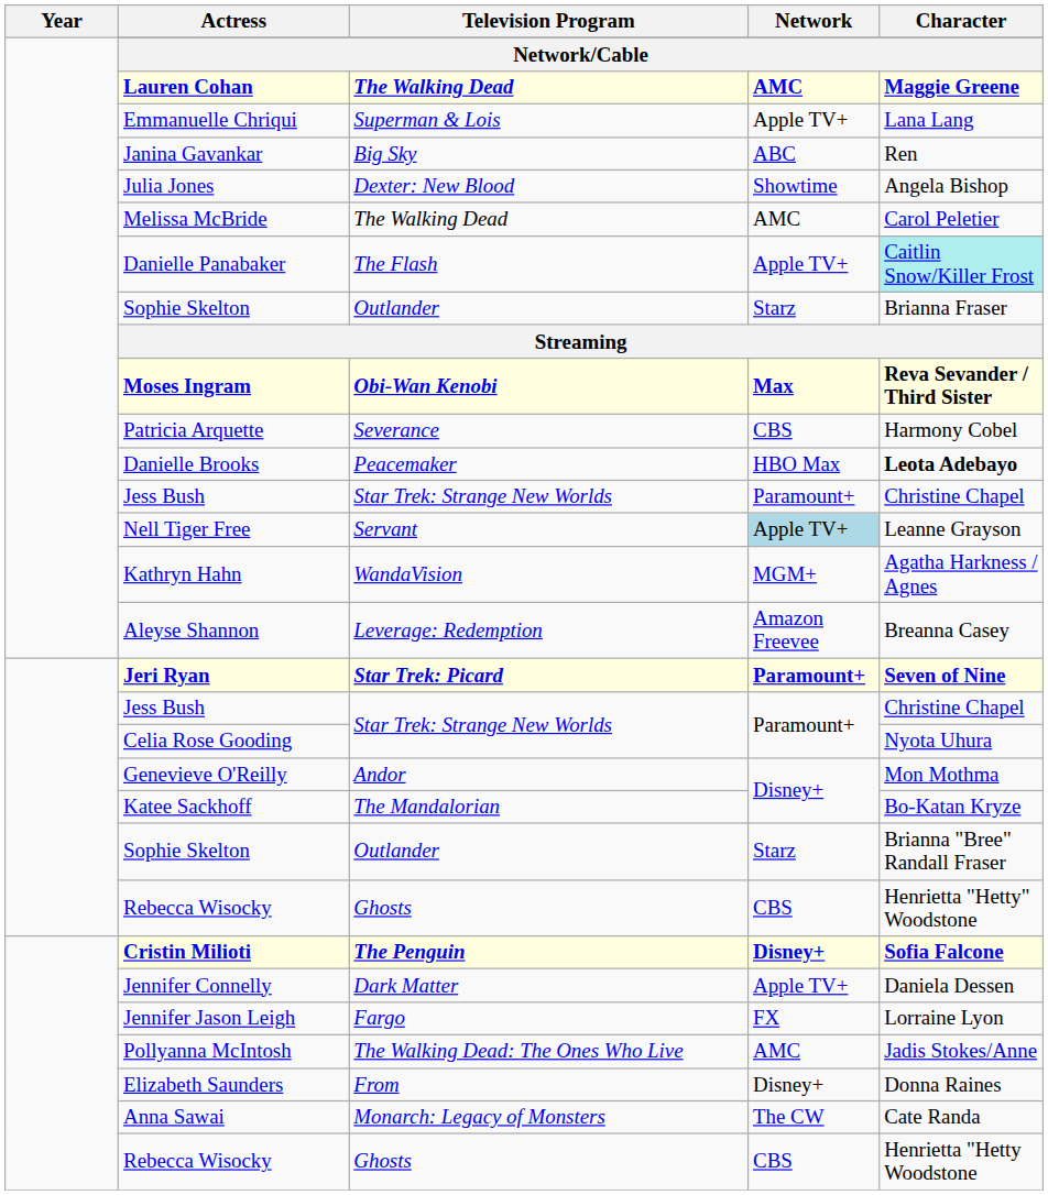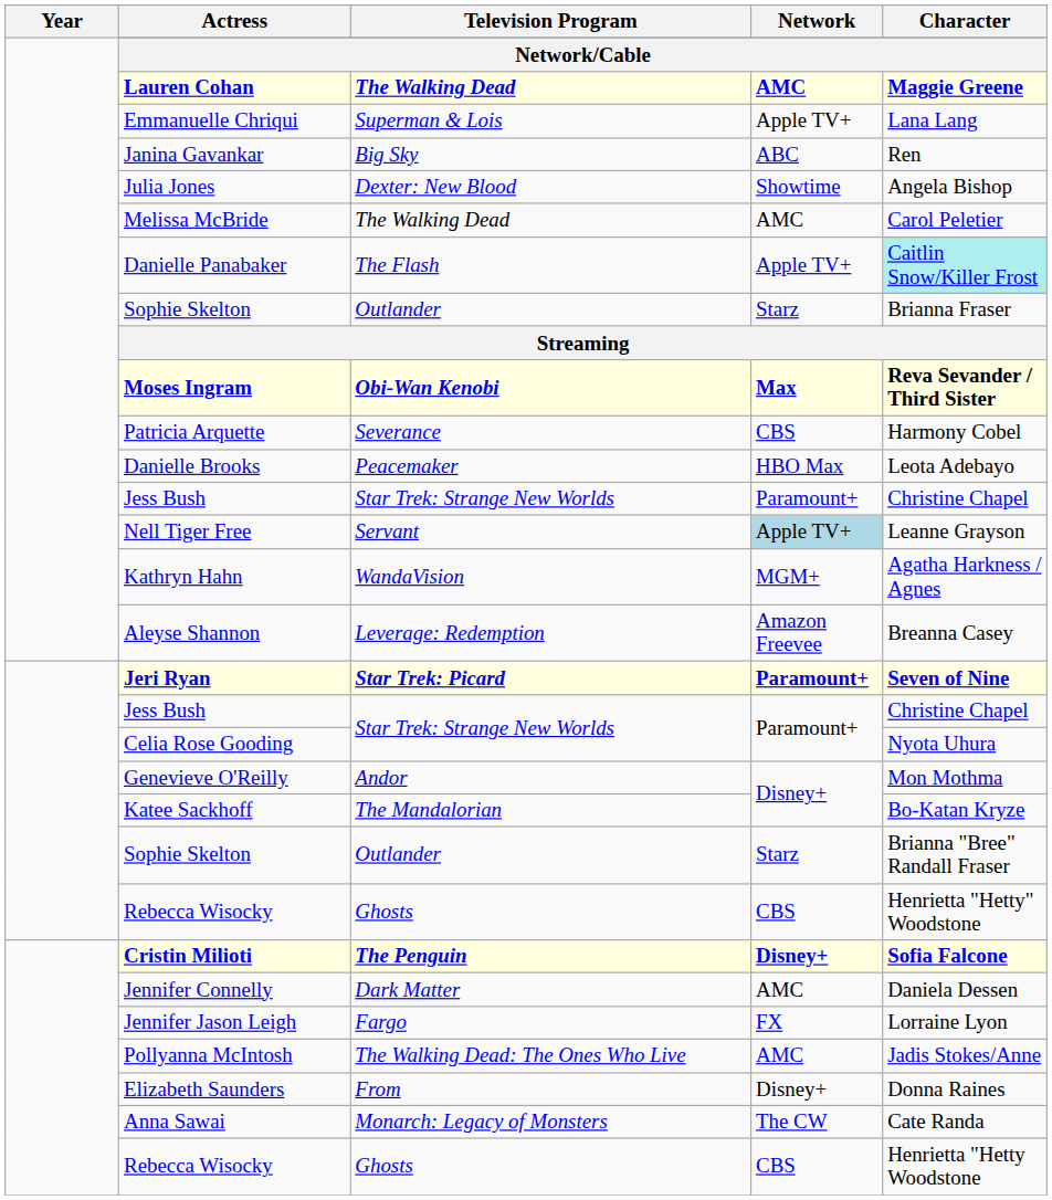Danielle Brooks | Character: bold -> normal
Jennifer Connelly | Network: Apple TV+ -> AMC
